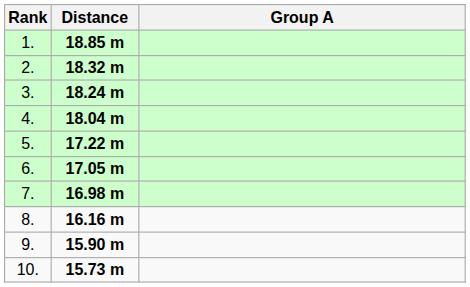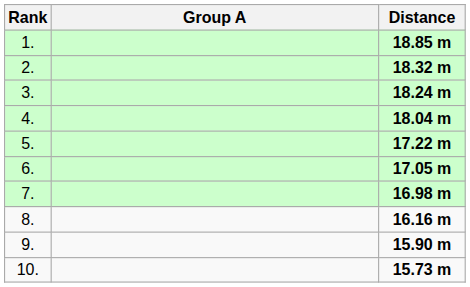columns swapped: Group A <-> Distance
